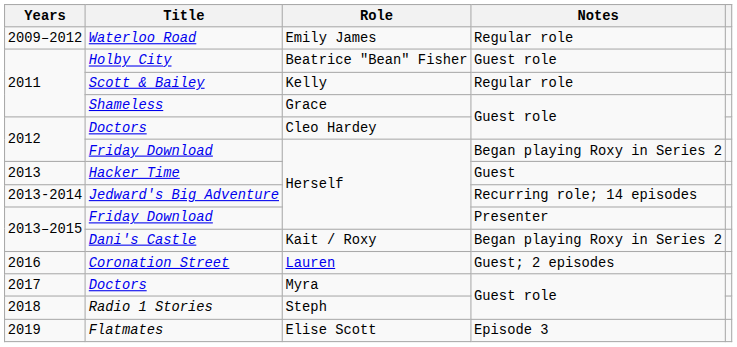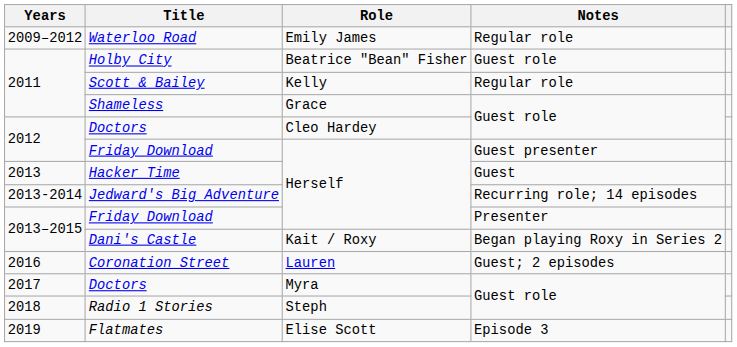2012 / Friday Download | Notes: Began playing Roxy in Series 2 -> Guest presenter
